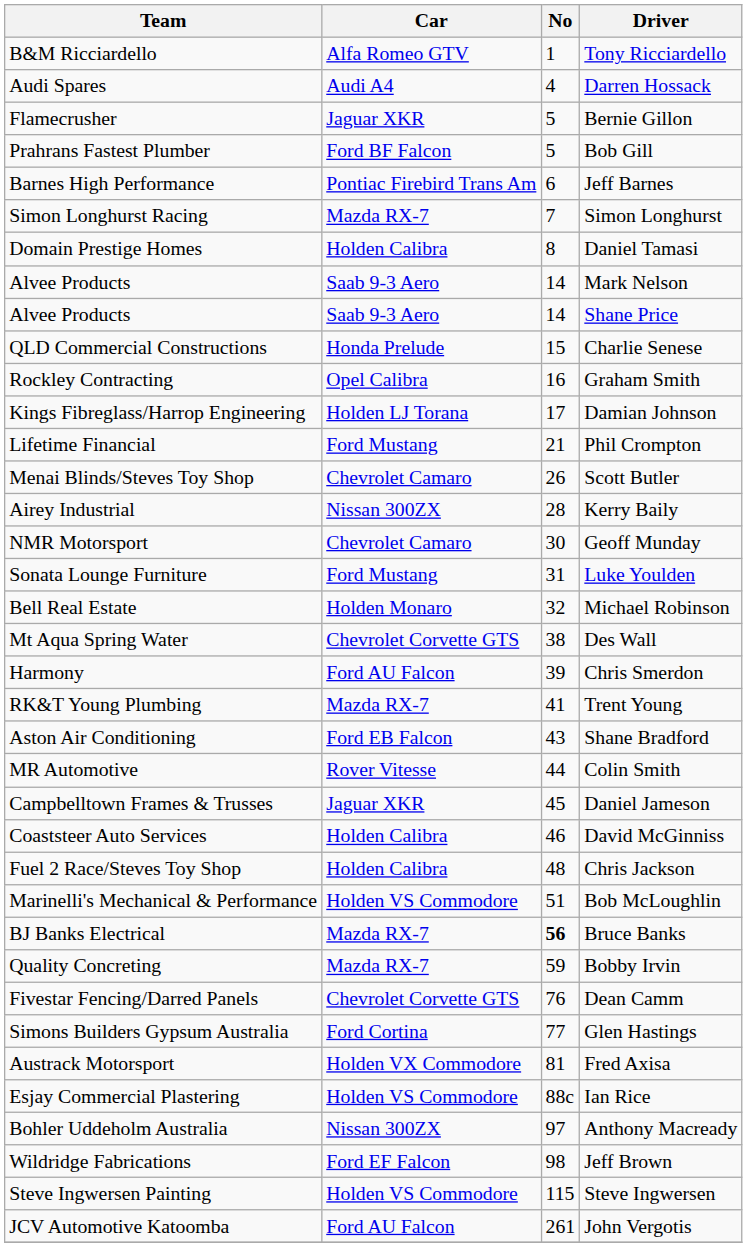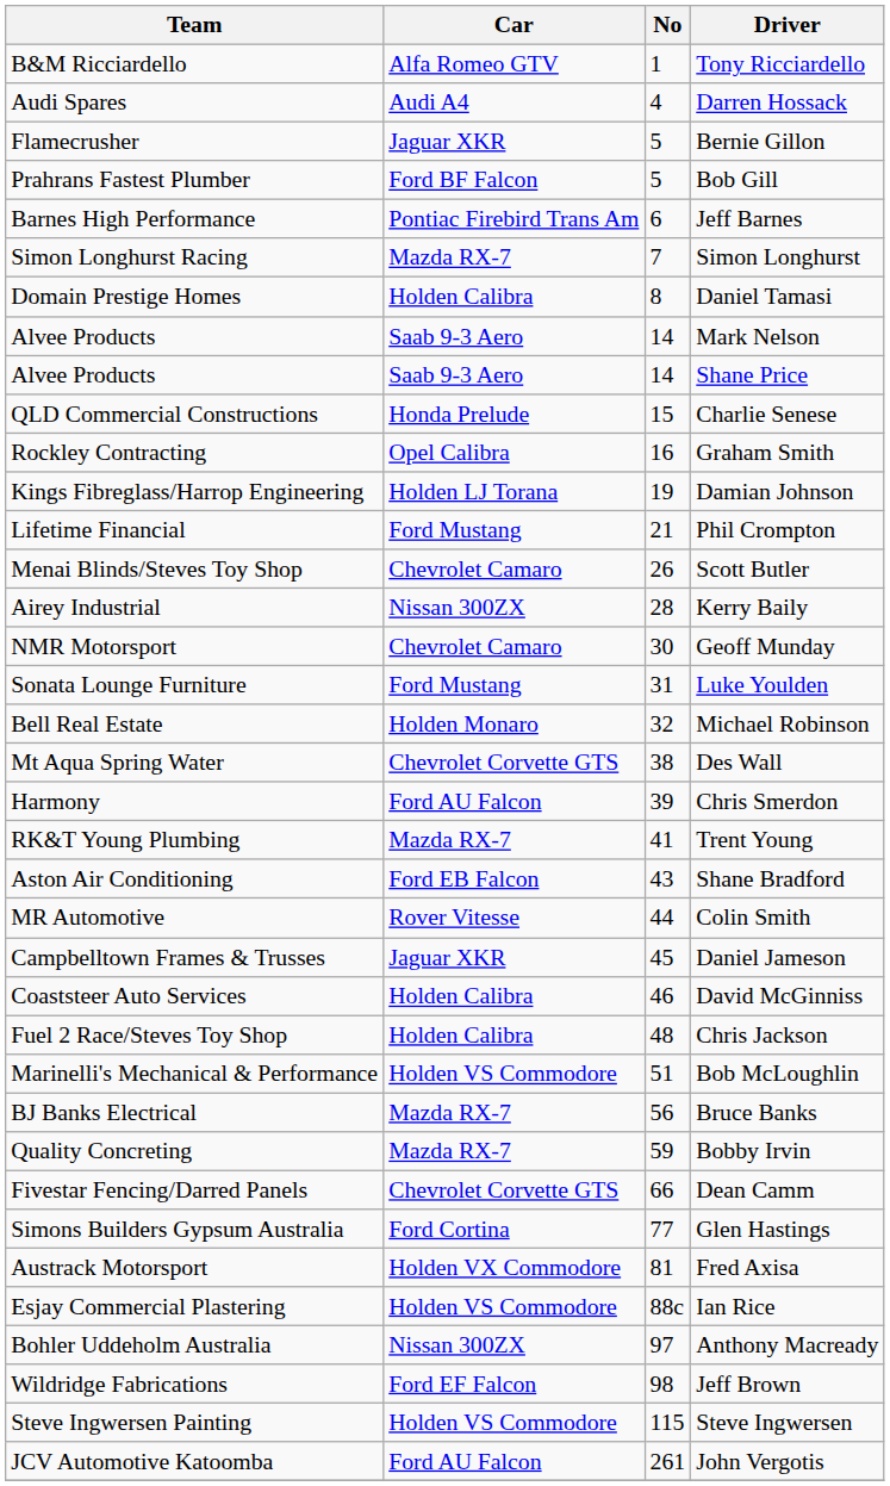Damian Johnson | No: 17 -> 19
Bruce Banks | No: bold -> normal
Dean Camm | No: 76 -> 66
